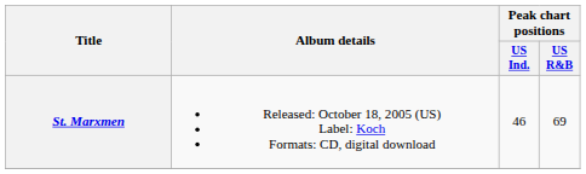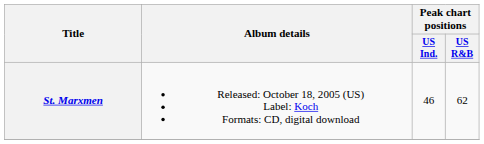St. Marxmen | Peak chart positions / US R&B: 69 -> 62
